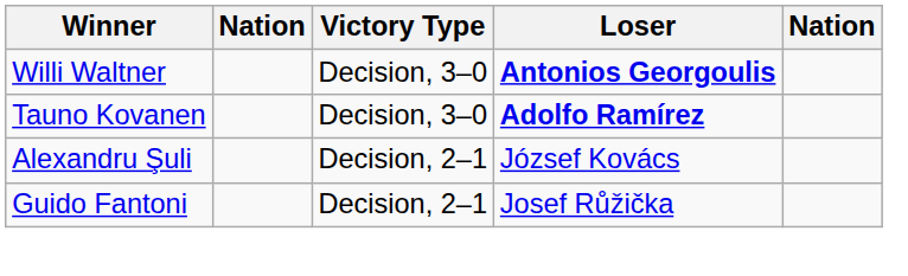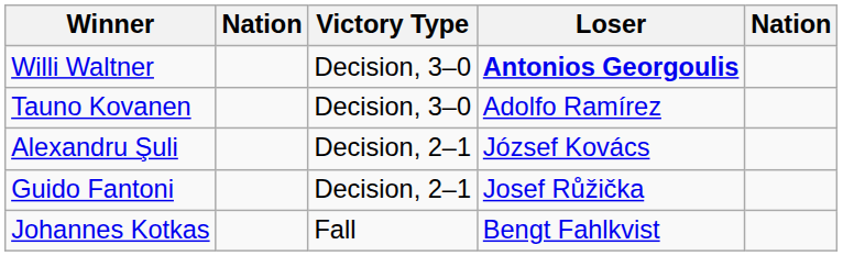Tauno Kovanen | Loser: bold -> normal
+ row: Johannes Kotkas | Fall | Bengt Fahlkvist
